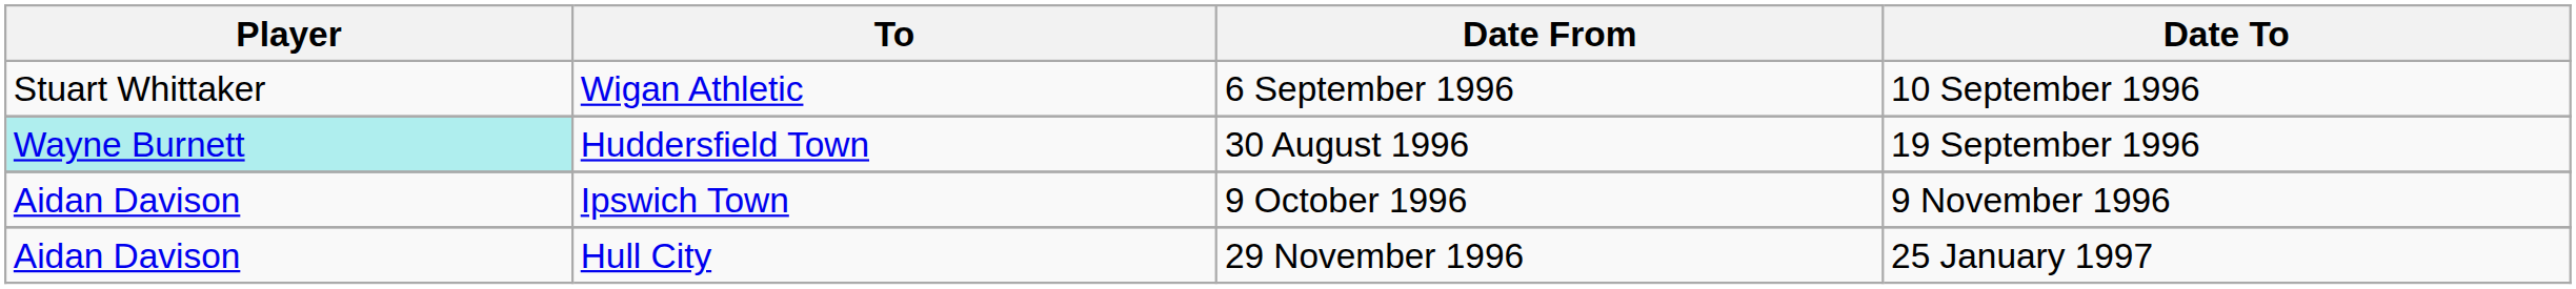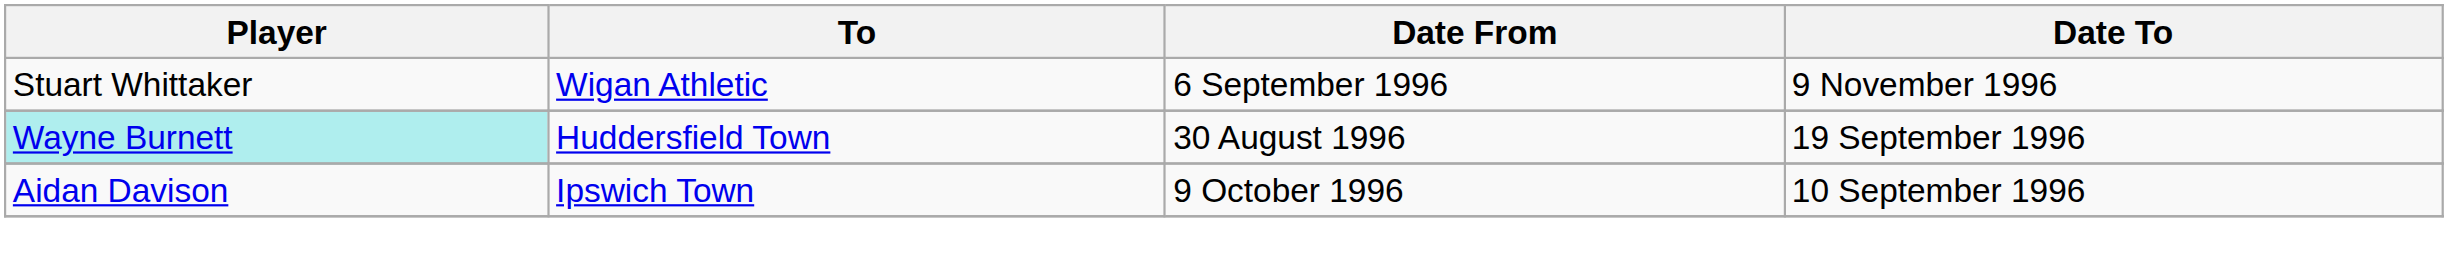Wigan Athletic | Date To: 10 September 1996 -> 9 November 1996
Ipswich Town | Date To: 9 November 1996 -> 10 September 1996
- row: Aidan Davison | Hull City | 29 November 1996 | 25 January 1997
